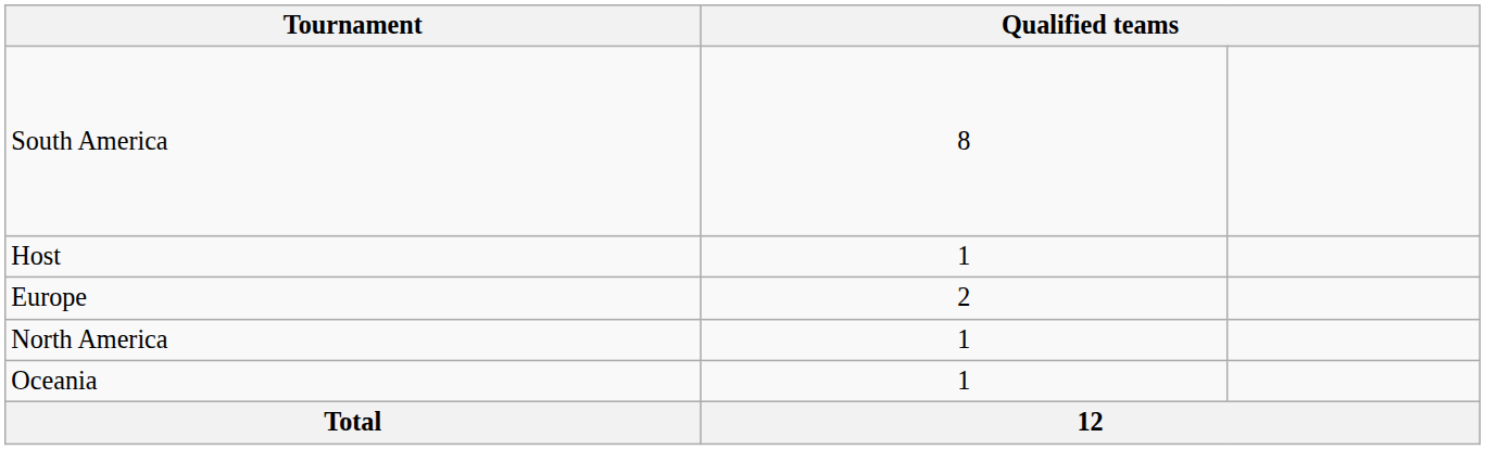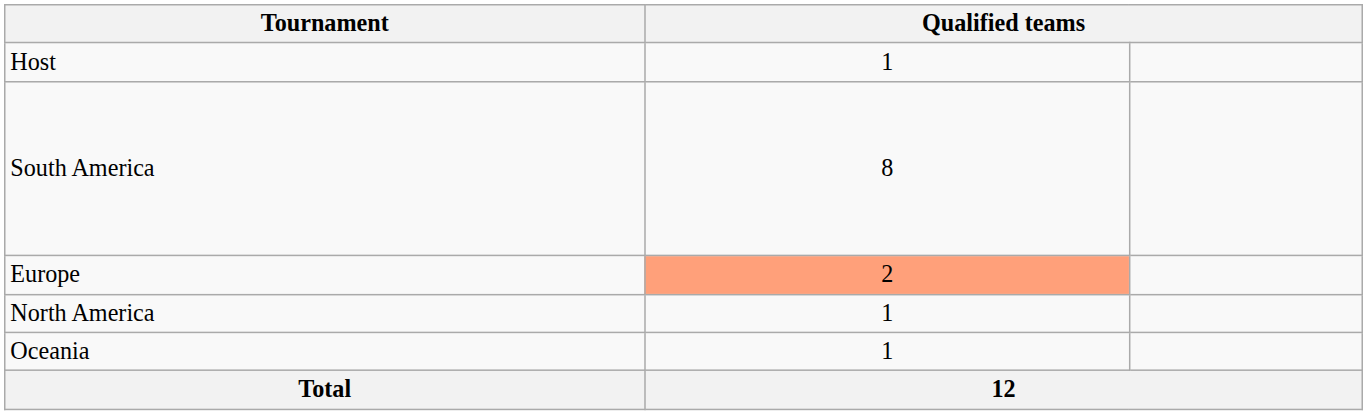rows swapped: Host <-> South America
Europe | column 2: no background -> lightsalmon background
